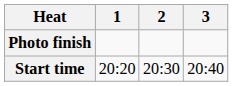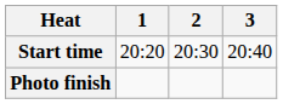rows swapped: Start time <-> Photo finish
